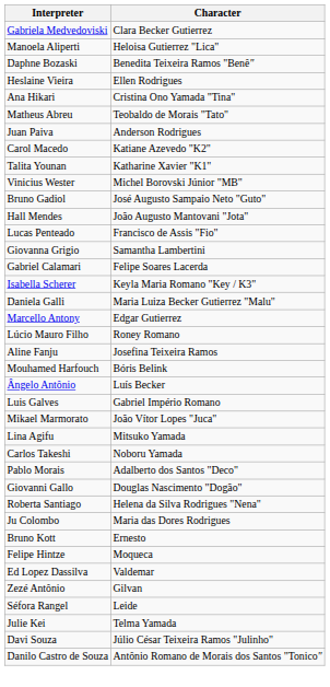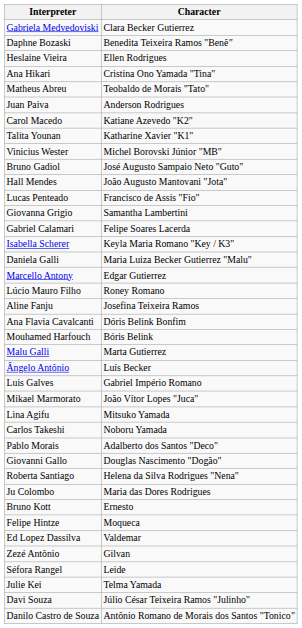- row: Manoela Aliperti | Heloisa Gutierrez "Lica"
+ row: Ana Flavia Cavalcanti | Dóris Belink Bonfim
+ row: Malu Galli | Marta Gutierrez
